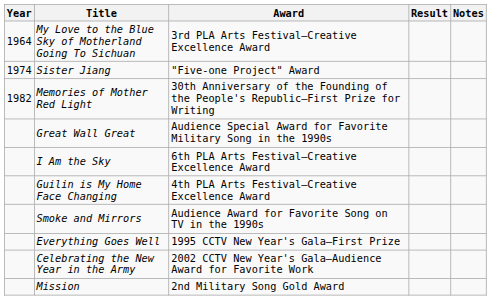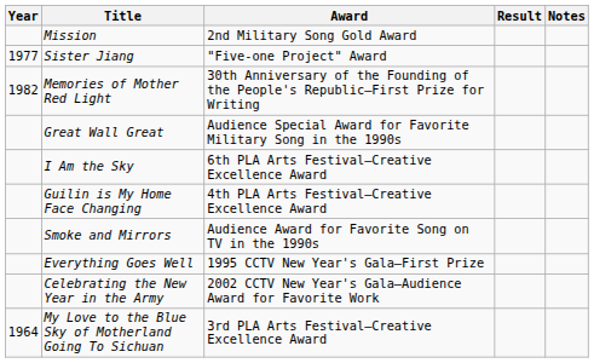rows swapped: My Love to the Blue Sky of Motherland Going To Sichuan <-> Mission
Sister Jiang | Year: 1974 -> 1977
